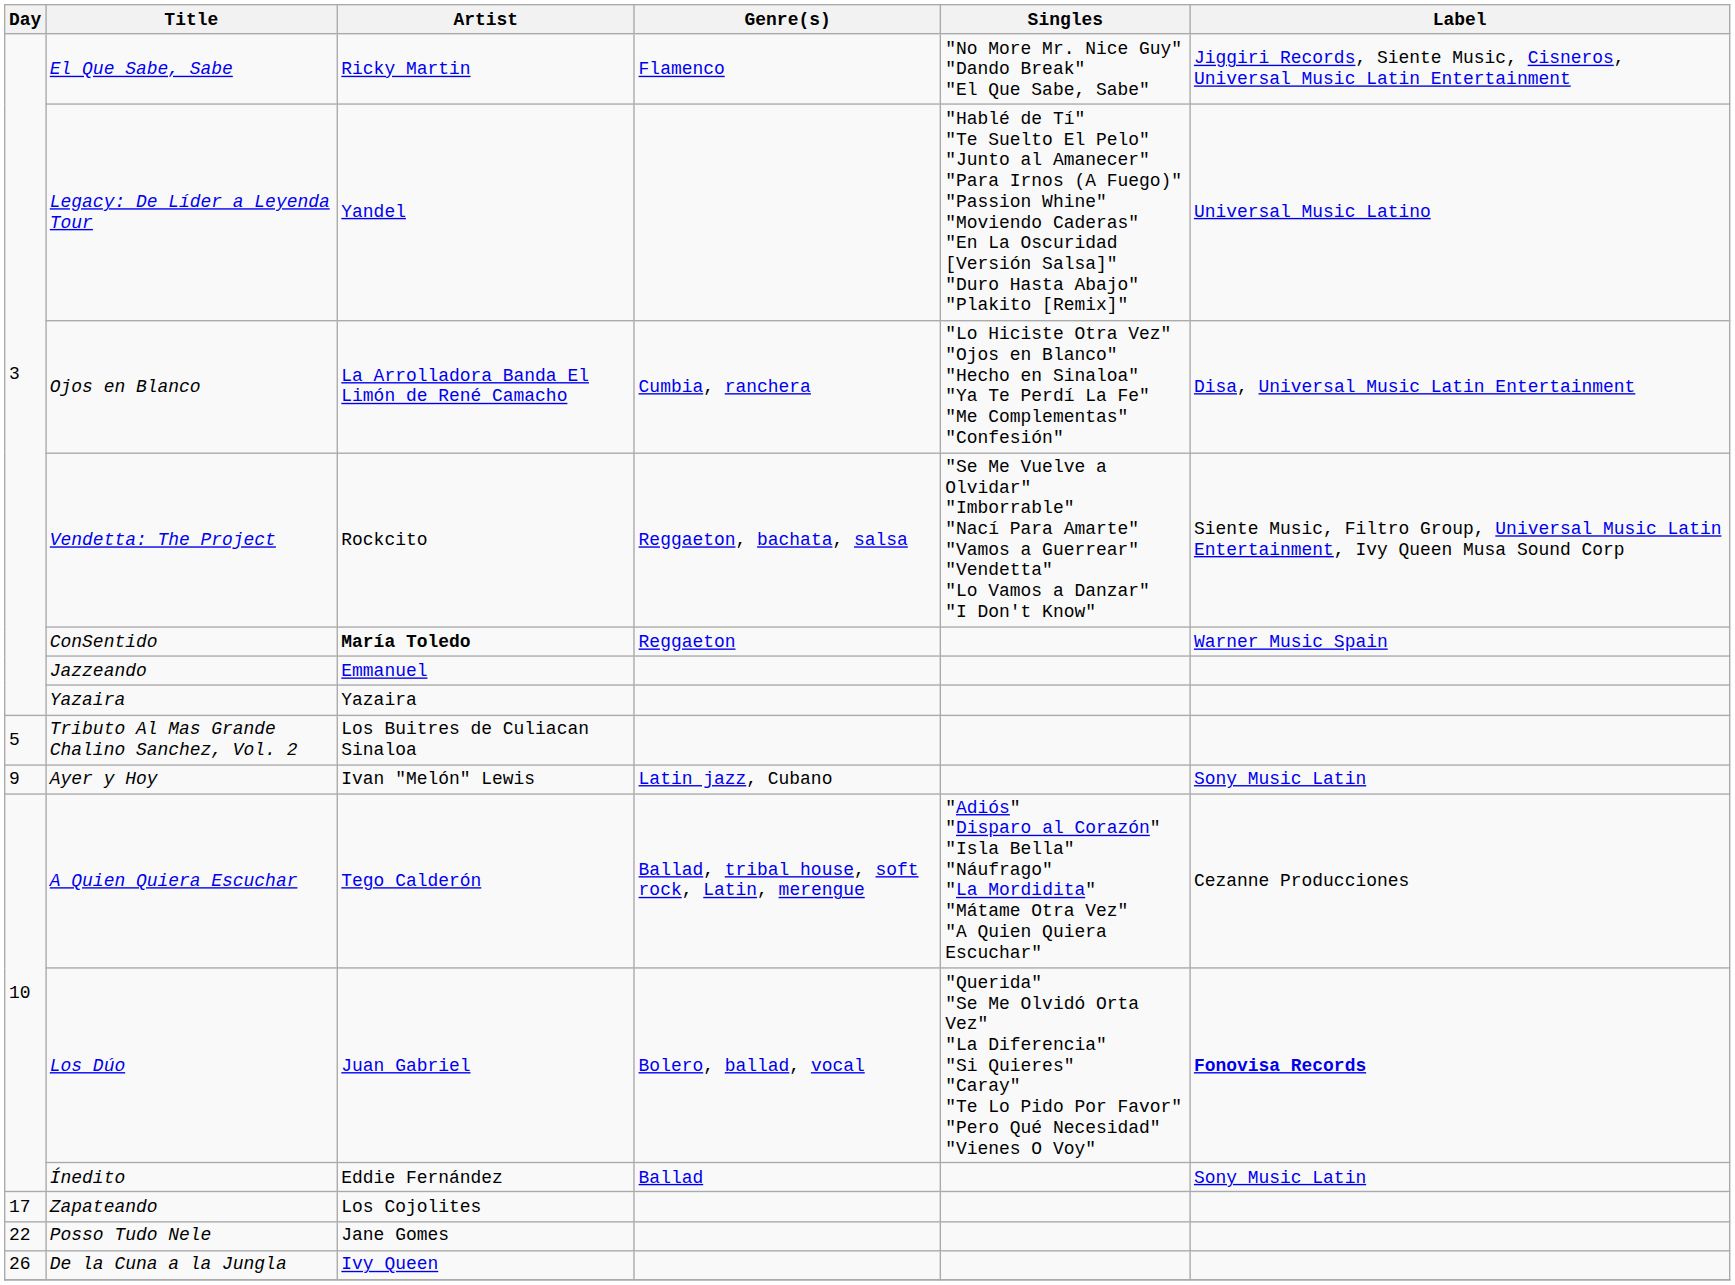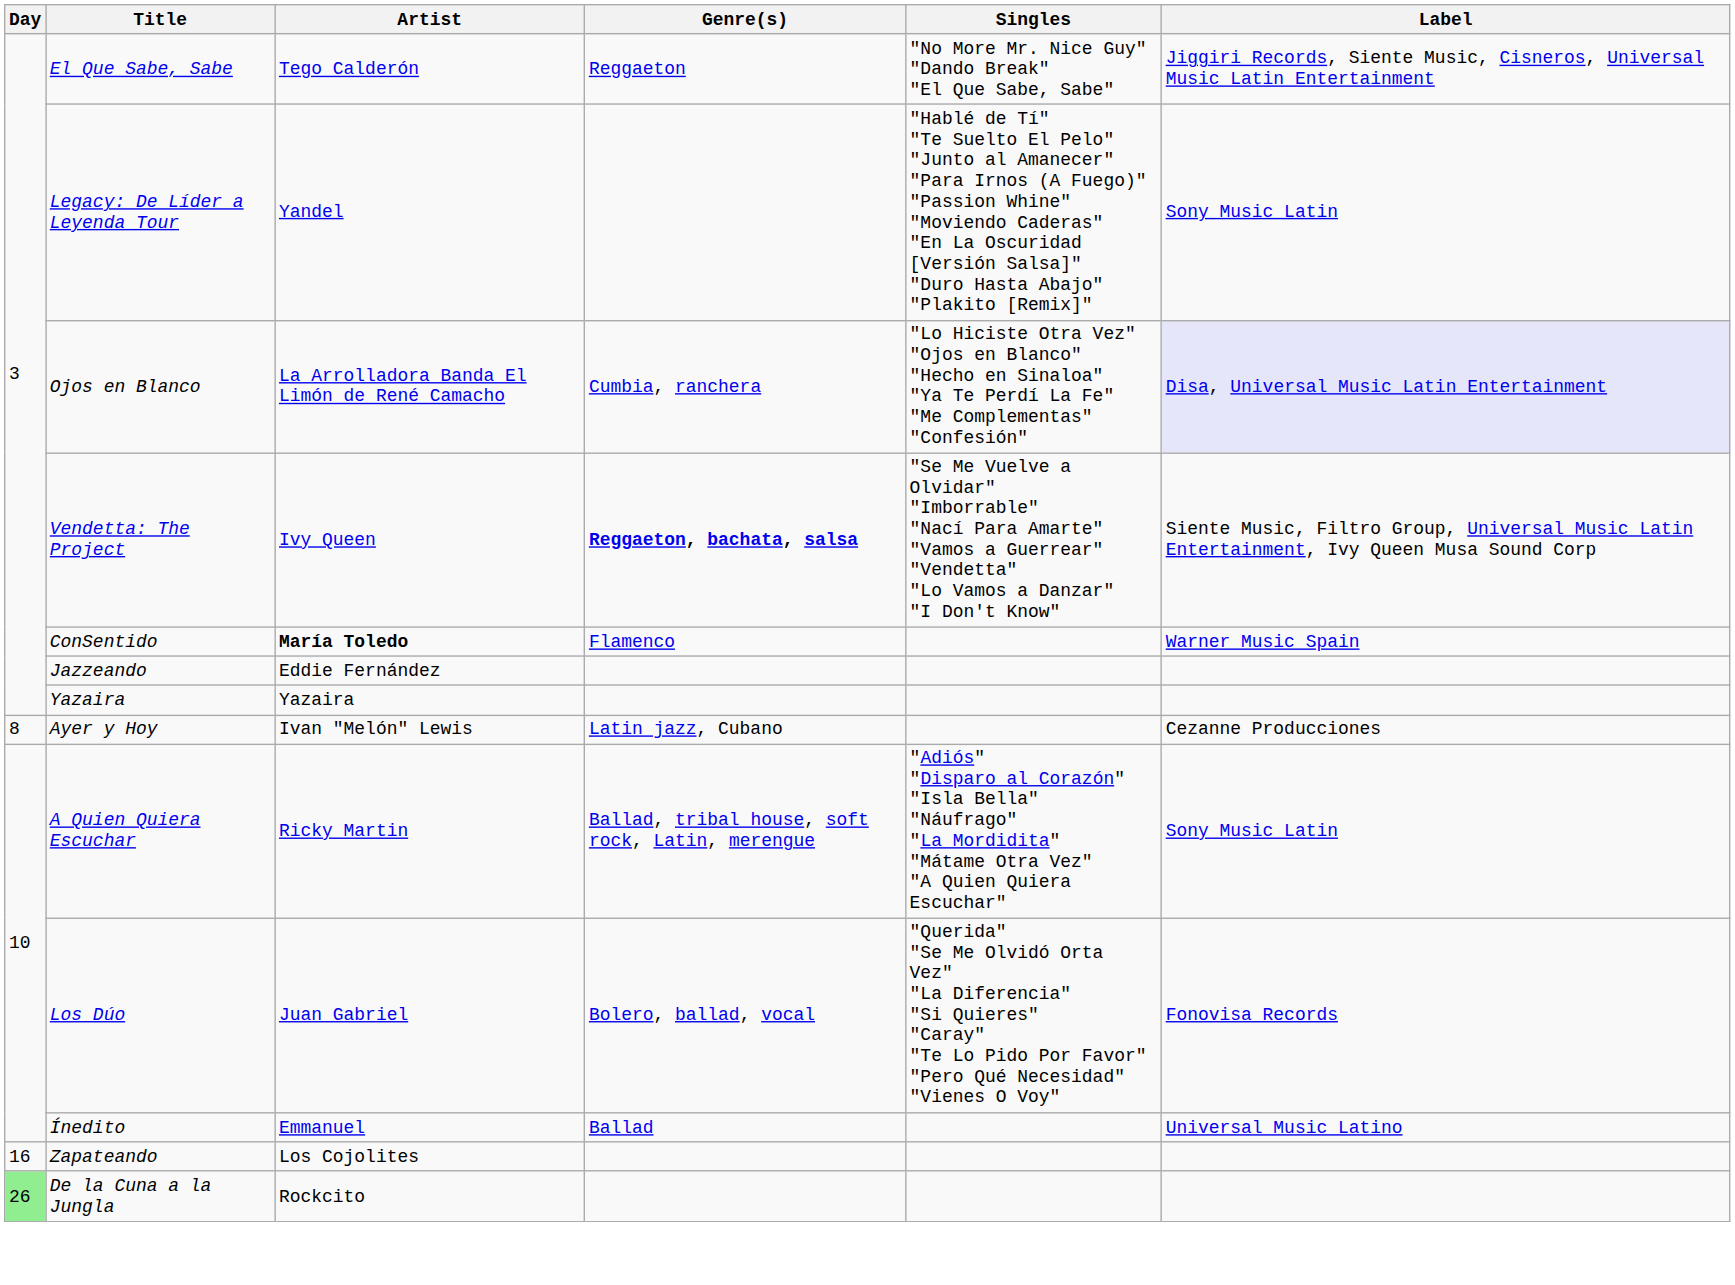El Que Sabe, Sabe | Artist: Ricky Martin -> Tego Calderón
El Que Sabe, Sabe | Genre(s): Flamenco -> Reggaeton
Legacy: De Líder a Leyenda Tour | Label: Universal Music Latino -> Sony Music Latin
Ojos en Blanco | Label: no background -> lavender background
Vendetta: The Project | Artist: Rockcito -> Ivy Queen
Vendetta: The Project | Genre(s): normal -> bold
ConSentido | Genre(s): Reggaeton -> Flamenco
Jazzeando | Artist: Emmanuel -> Eddie Fernández
- row: 5 | Tributo Al Mas Grande Chalino Sanchez, Vol. 2 | Los Buitres de Culiacan Sinaloa
Ayer y Hoy | Day: 9 -> 8
Ayer y Hoy | Label: Sony Music Latin -> Cezanne Producciones
A Quien Quiera Escuchar | Artist: Tego Calderón -> Ricky Martin
A Quien Quiera Escuchar | Label: Cezanne Producciones -> Sony Music Latin
Los Dúo | Label: bold -> normal
Ínedito | Artist: Eddie Fernández -> Emmanuel
Ínedito | Label: Sony Music Latin -> Universal Music Latino
Zapateando | Day: 17 -> 16
- row: 22 | Posso Tudo Nele | Jane Gomes
De la Cuna a la Jungla | Day: no background -> lightgreen background
De la Cuna a la Jungla | Artist: Ivy Queen -> Rockcito
